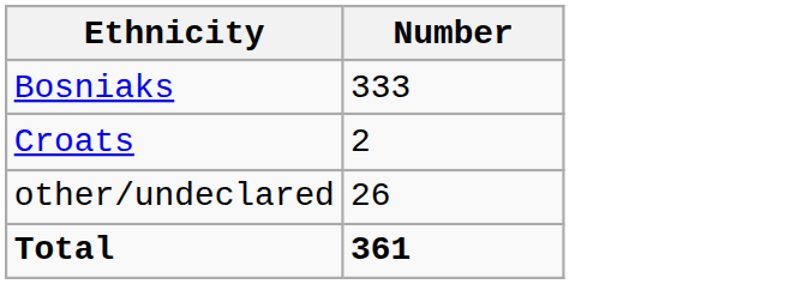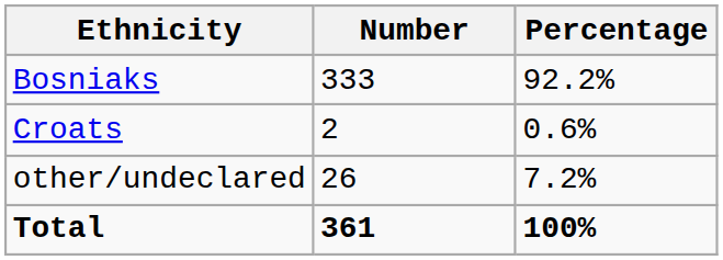+ column: Percentage | 92.2% | 0.6% | 7.2% | 100%
